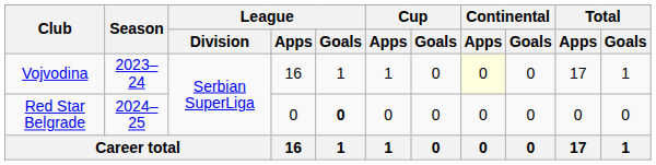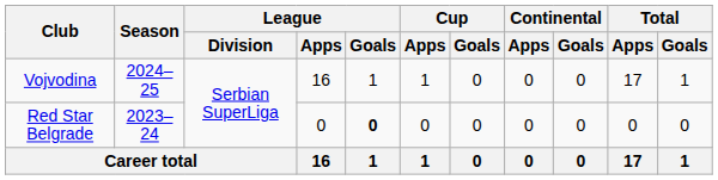Vojvodina | Season: 2023–24 -> 2024–25
Vojvodina | Continental / Apps: lightyellow background -> no background
Red Star Belgrade | Season: 2024–25 -> 2023–24
